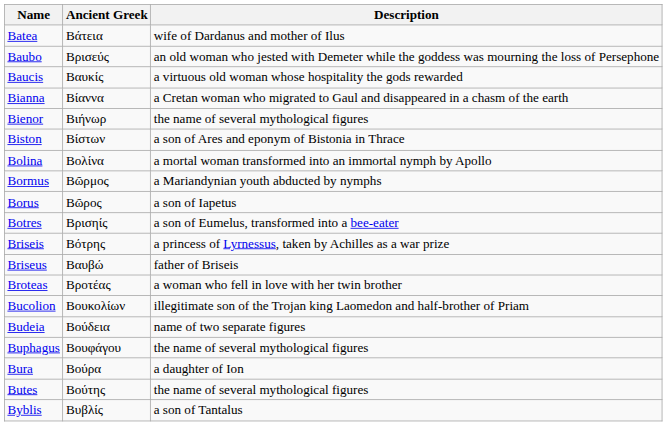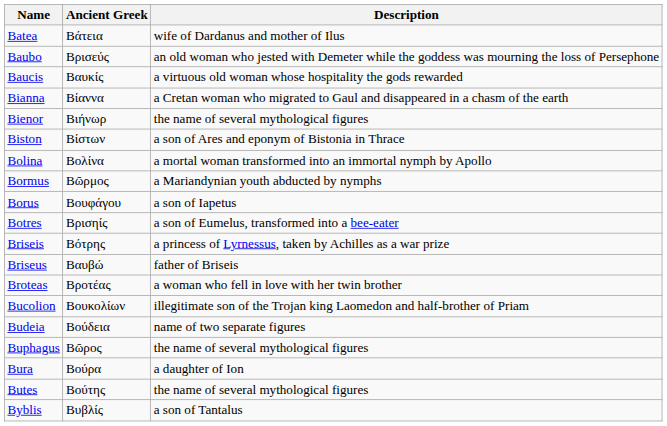Borus | Ancient Greek: Βῶρος -> Βουφάγου
Buphagus | Ancient Greek: Βουφάγου -> Βῶρος
